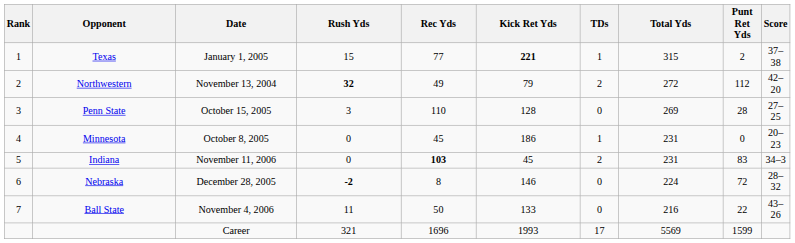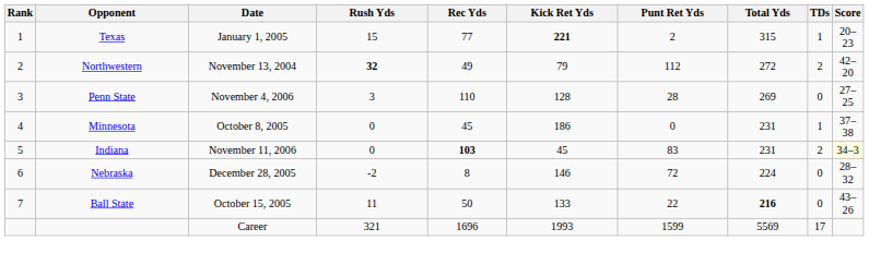columns swapped: Punt Ret Yds <-> TDs
Texas | Score: 37–38 -> 20–23
Penn State | Date: October 15, 2005 -> November 4, 2006
Minnesota | Score: 20–23 -> 37–38
Indiana | Score: no background -> lightyellow background
Nebraska | Rush Yds: bold -> normal
Ball State | Date: November 4, 2006 -> October 15, 2005
Ball State | Total Yds: normal -> bold
